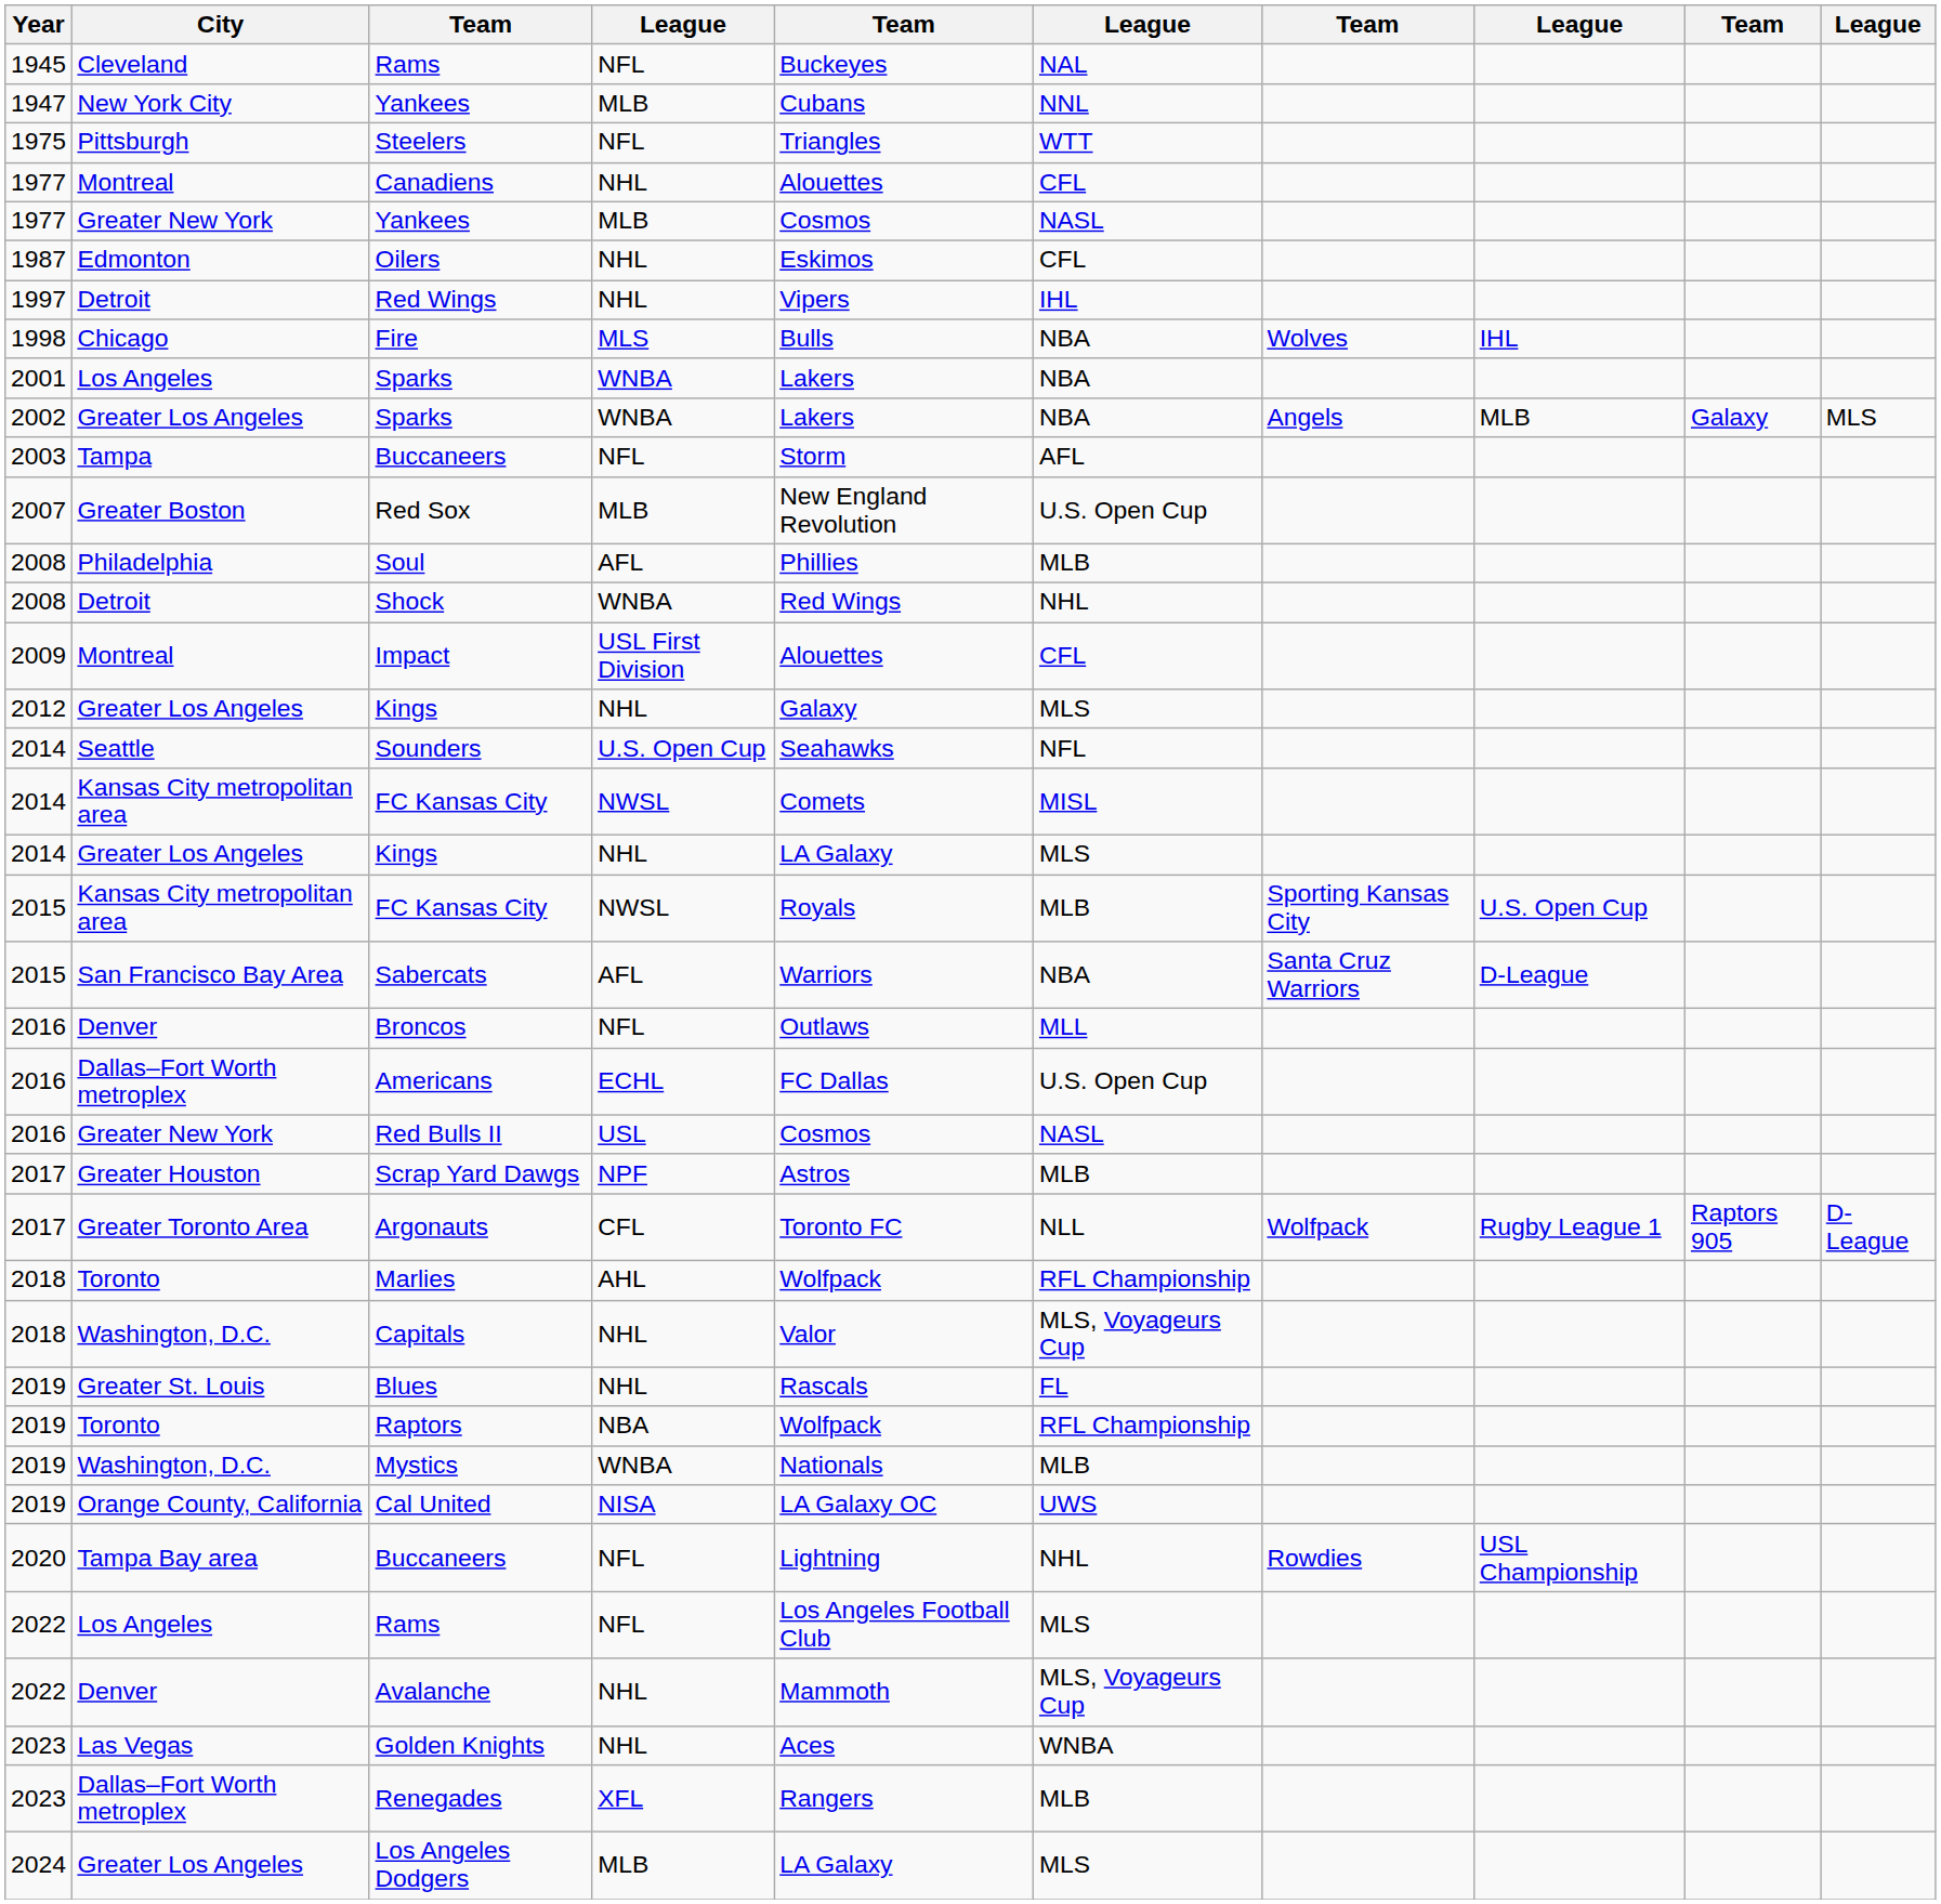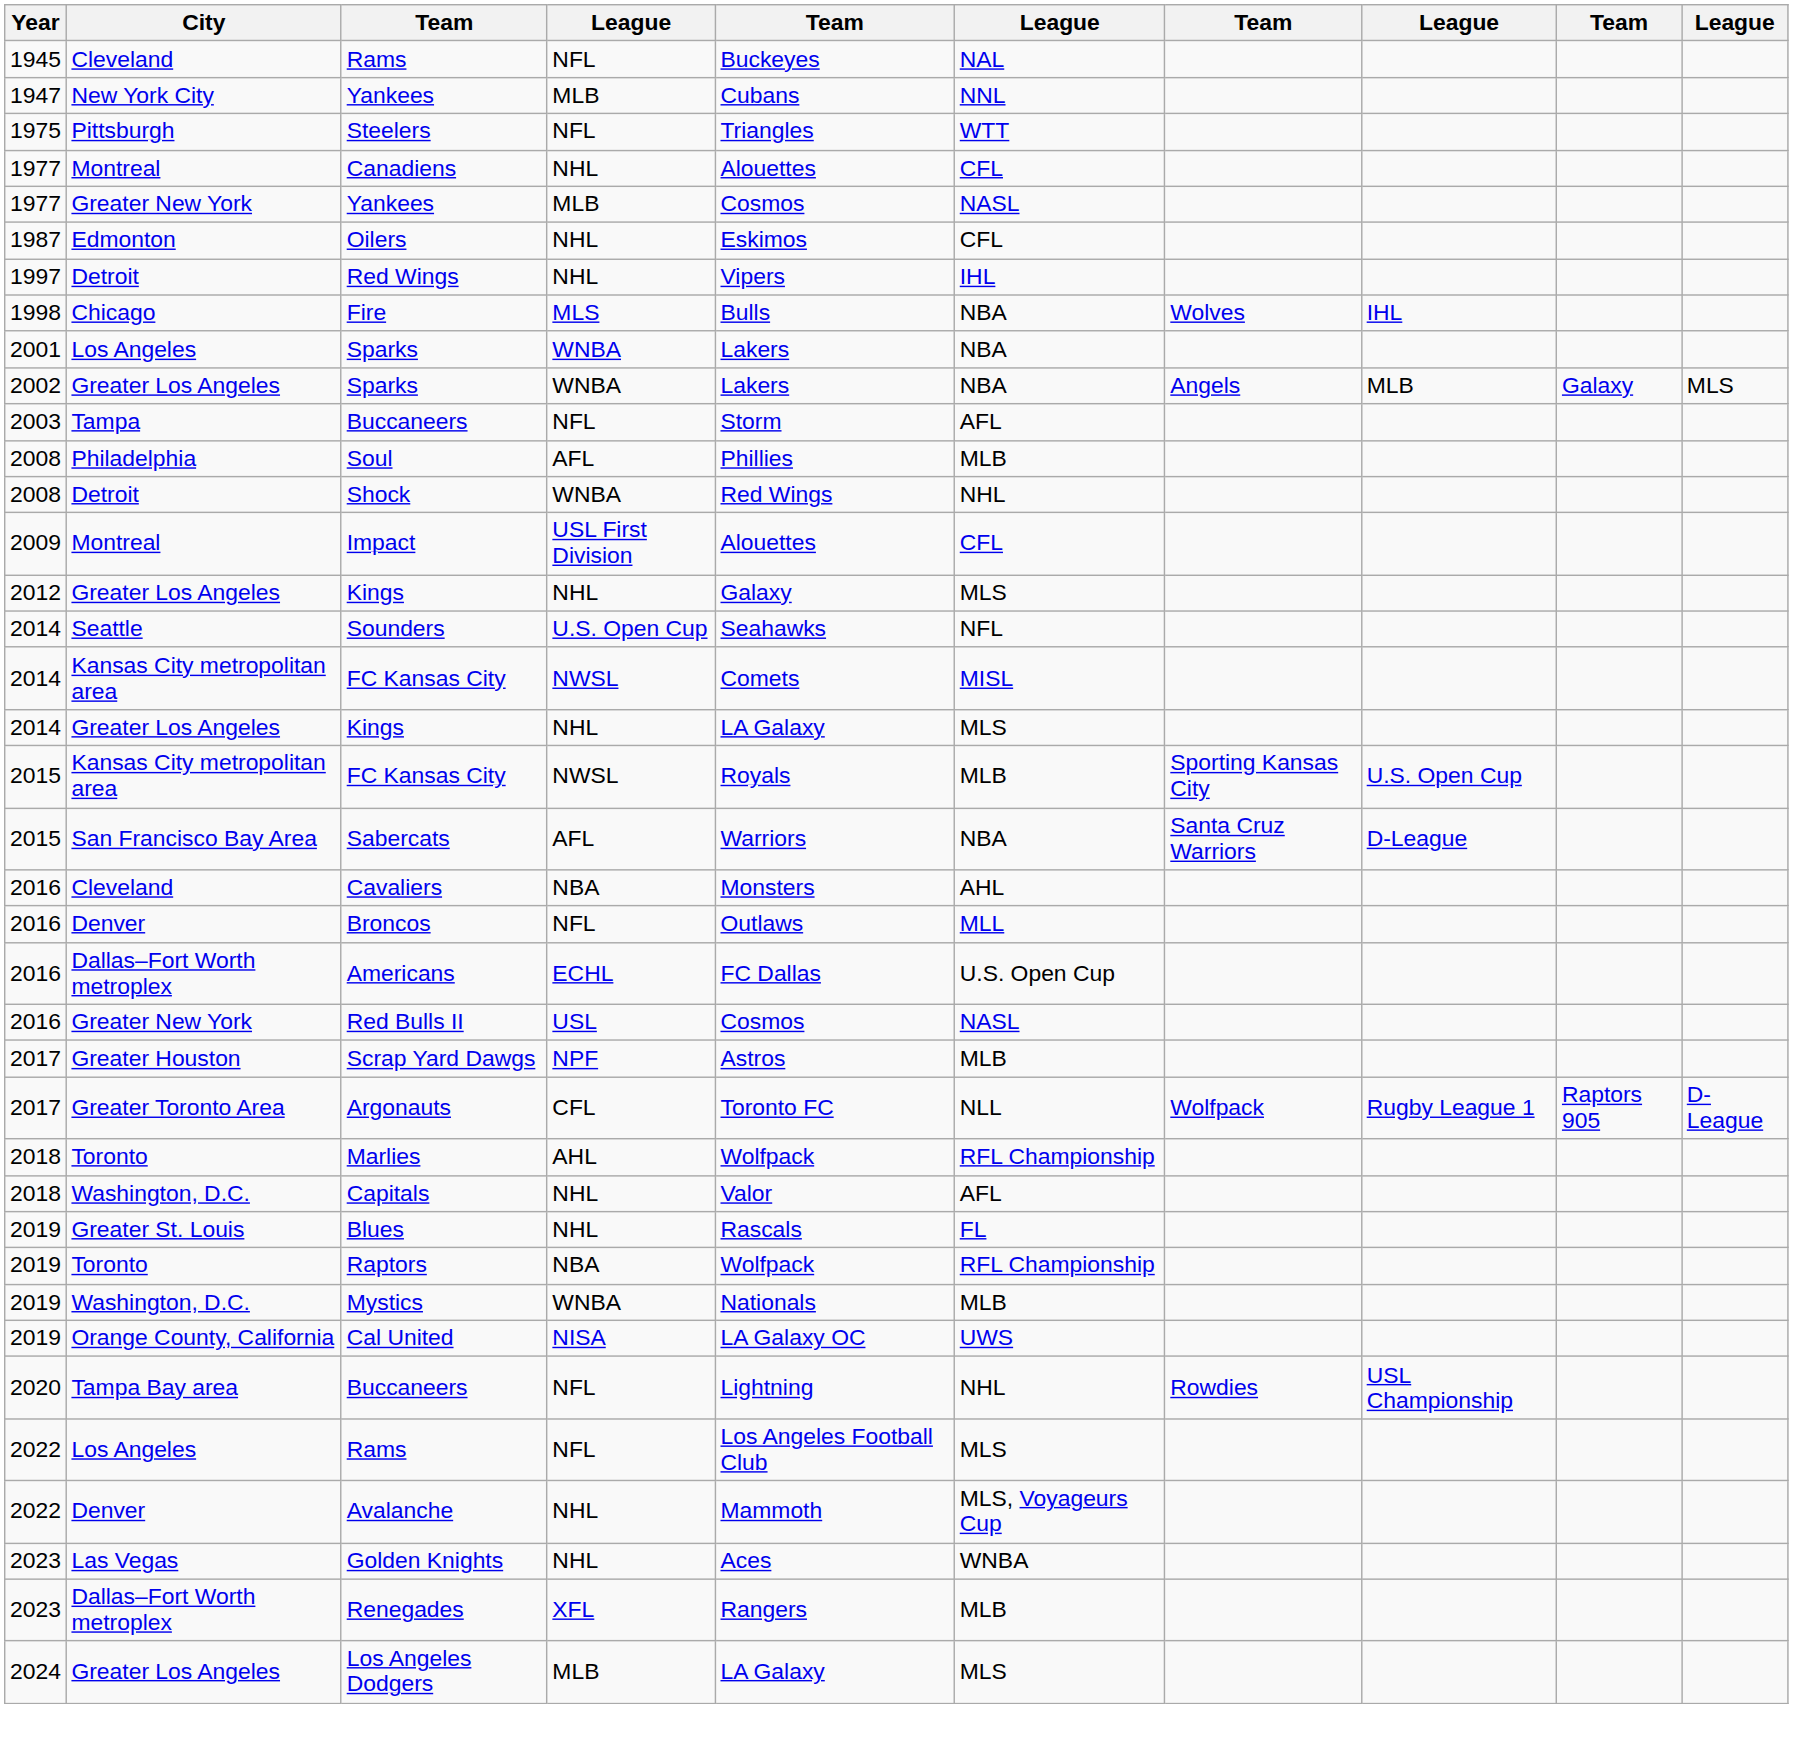- row: 2007 | Greater Boston | Red Sox | MLB | New England Revolution | U.S. Open Cup
+ row: 2016 | Cleveland | Cavaliers | NBA | Monsters | AHL
Capitals | column 6: MLS, Voyageurs Cup -> AFL
